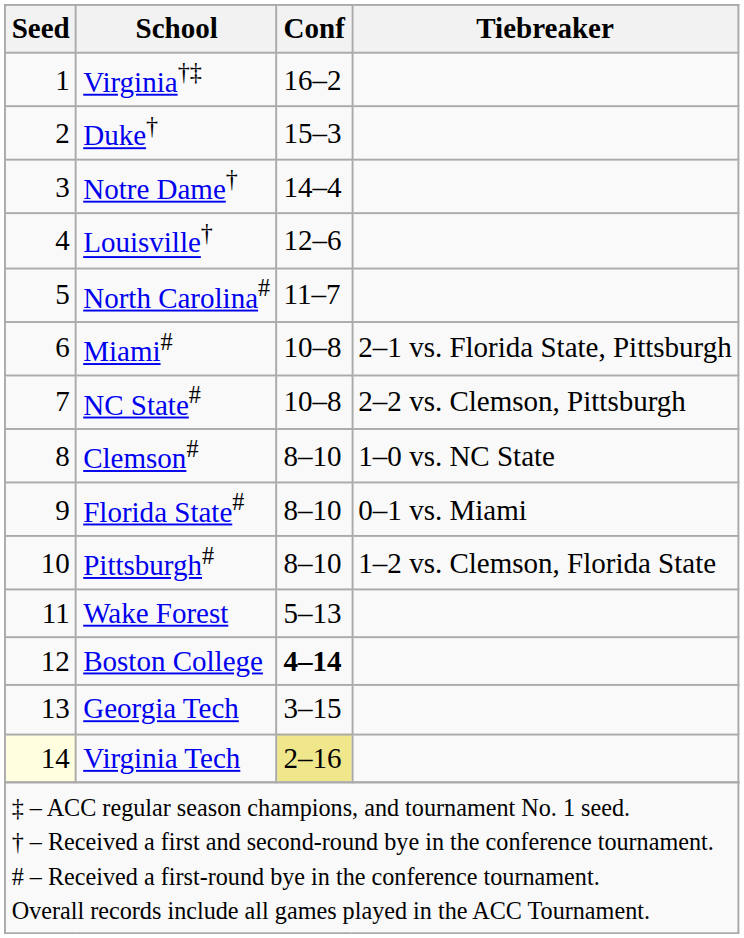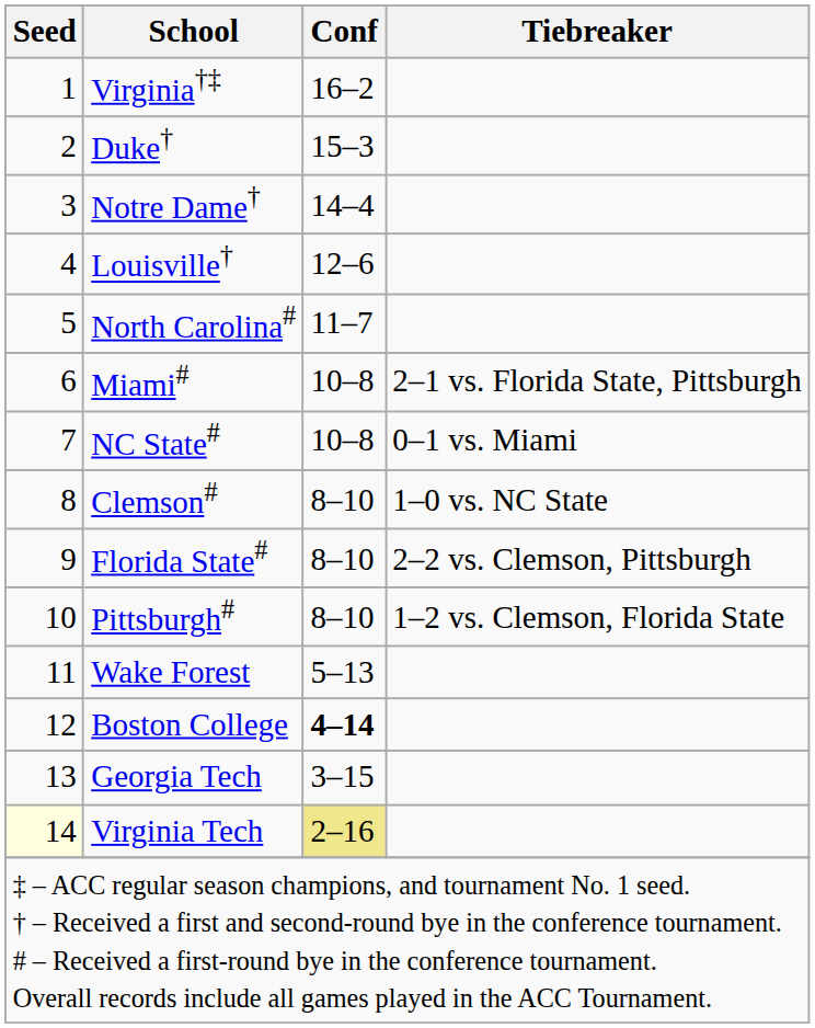NC State# | Tiebreaker: 2–2 vs. Clemson, Pittsburgh -> 0–1 vs. Miami
Florida State# | Tiebreaker: 0–1 vs. Miami -> 2–2 vs. Clemson, Pittsburgh
